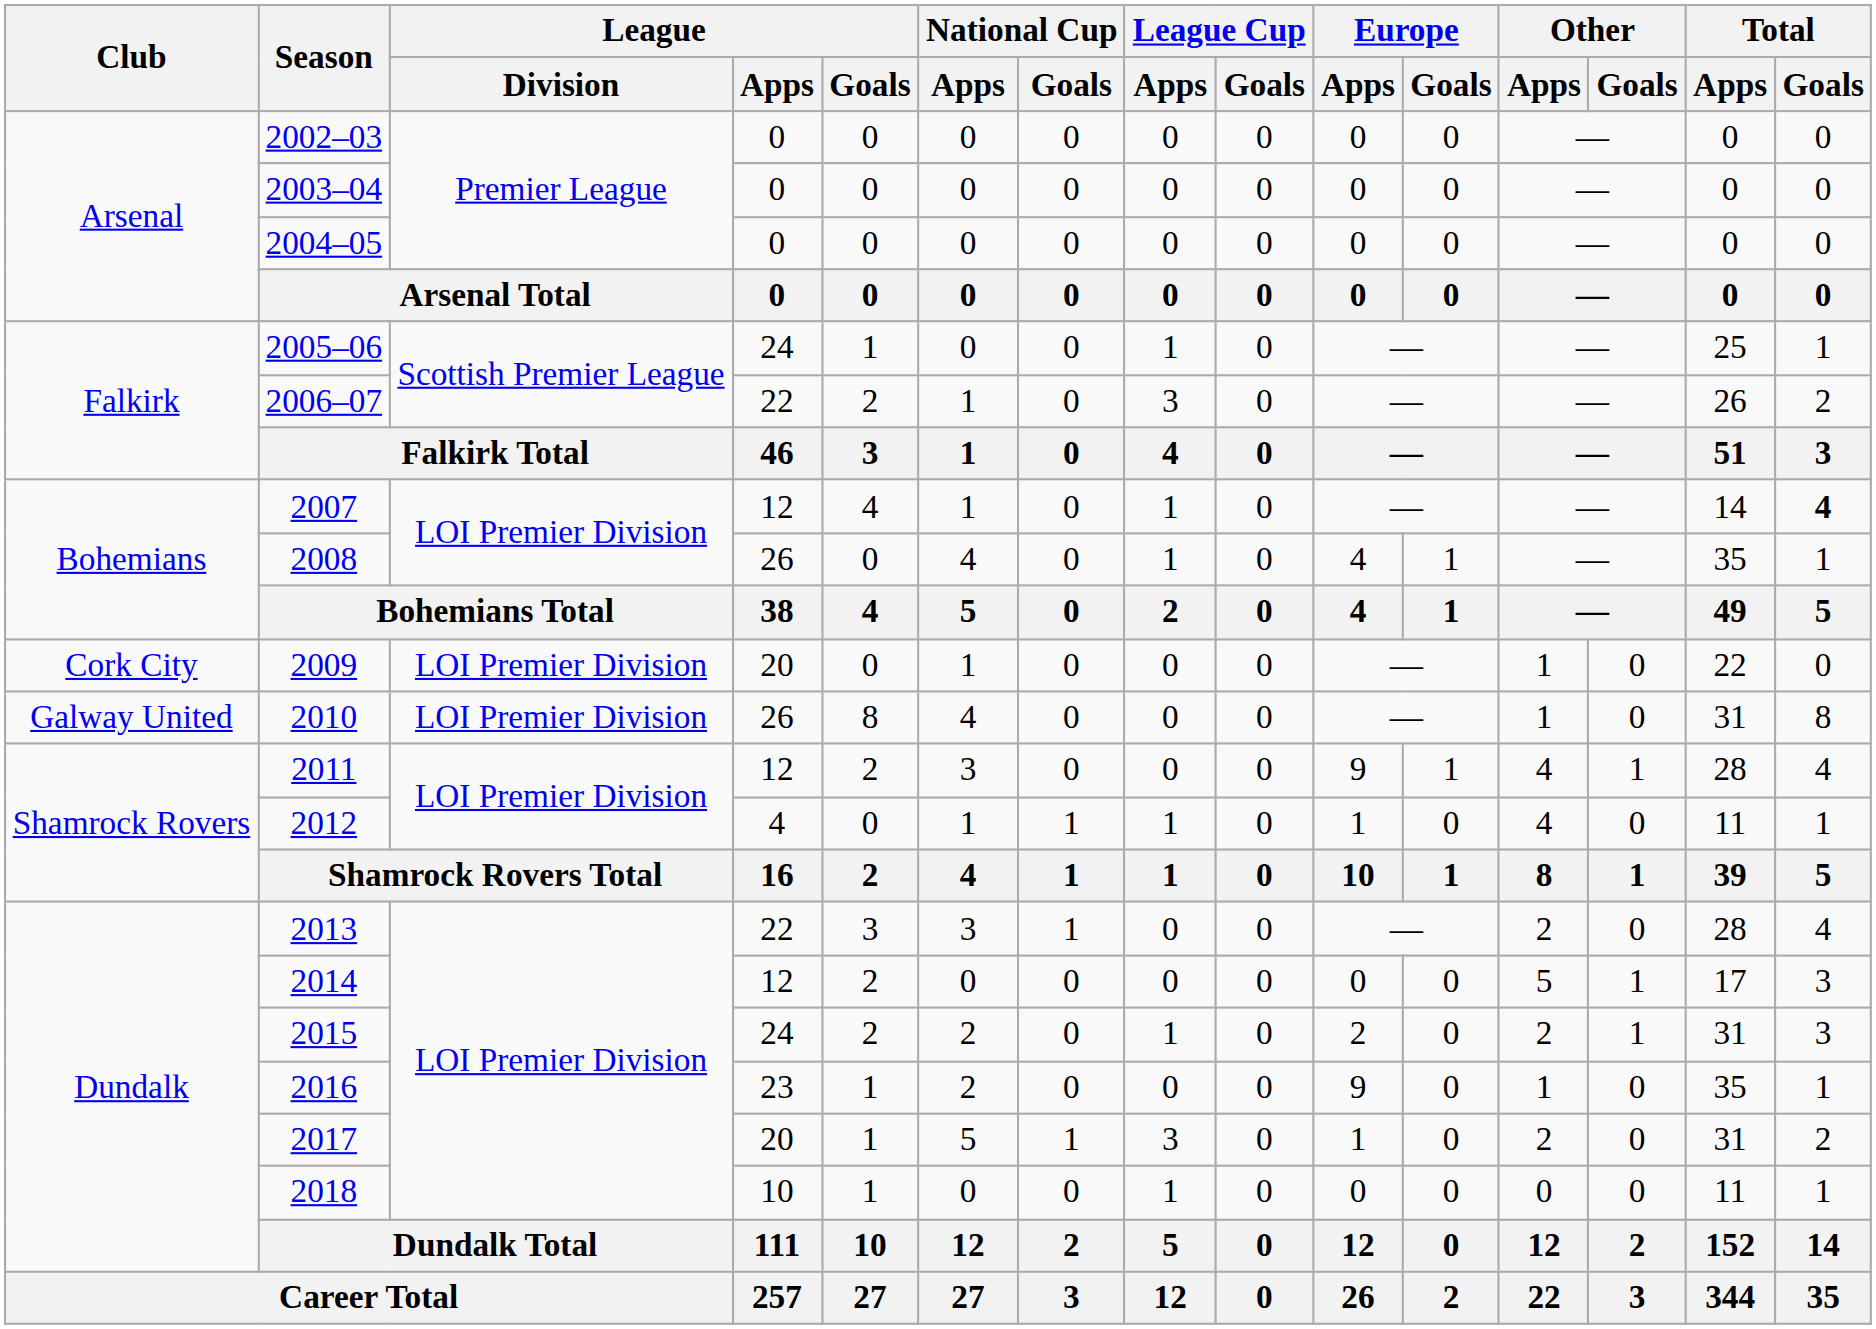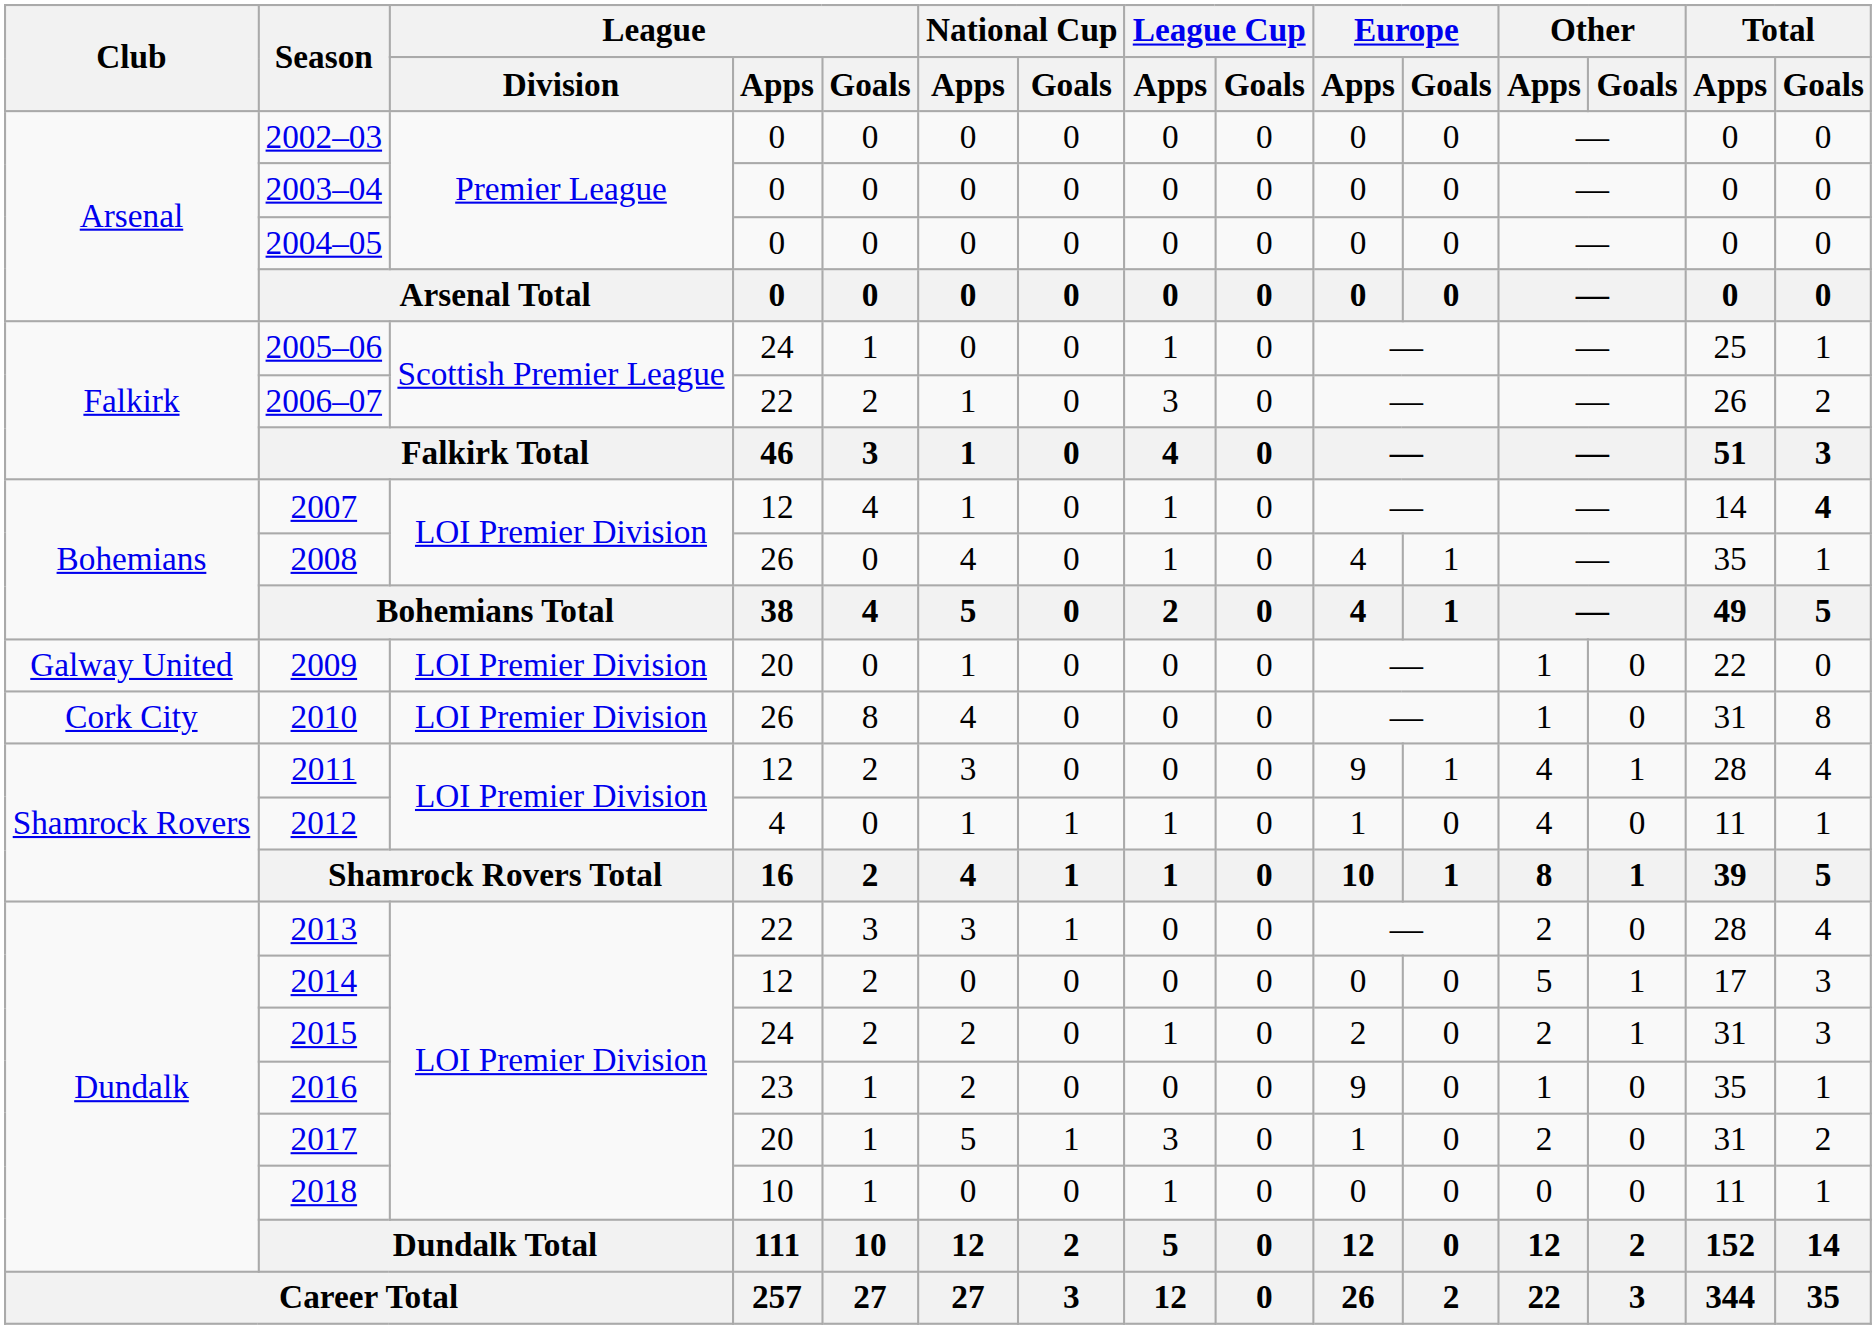2009 | Club: Cork City -> Galway United
2010 | Club: Galway United -> Cork City
